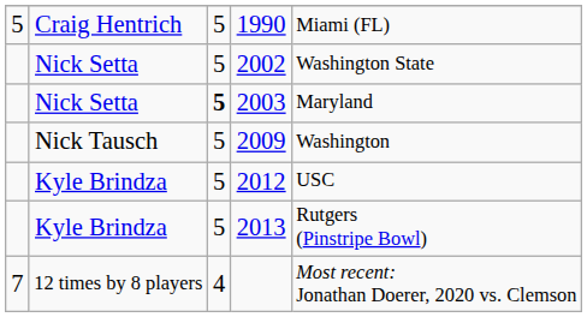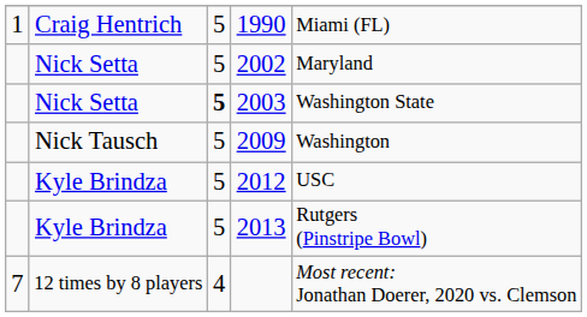1990 | column 1: 5 -> 1
2002 | column 5: Washington State -> Maryland
2003 | column 5: Maryland -> Washington State
